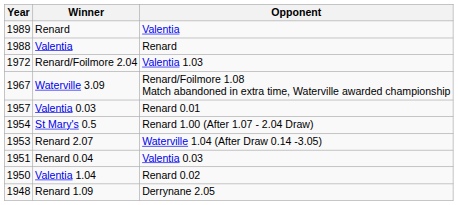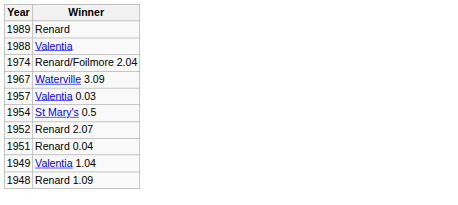- column: Opponent | Valentia | Renard | Valentia 1.03 | Renard/Foilmore 1.08 Match abandoned in extra time, Waterville awarded championship | Renard 0.01 | Renard 1.00 (After 1.07 - 2.04 Draw) | Waterville 1.04 (After Draw 0.14 -3.05) | Valentia 0.03 | Renard 0.02 | Derrynane 2.05
Renard/Foilmore 2.04 | Year: 1972 -> 1974
Renard 2.07 | Year: 1953 -> 1952
Valentia 1.04 | Year: 1950 -> 1949
